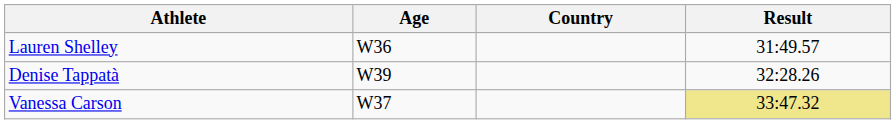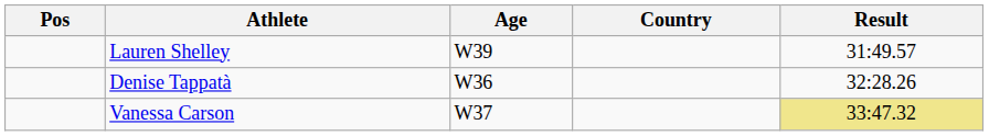+ column: Pos
Lauren Shelley | Age: W36 -> W39
Denise Tappatà | Age: W39 -> W36
